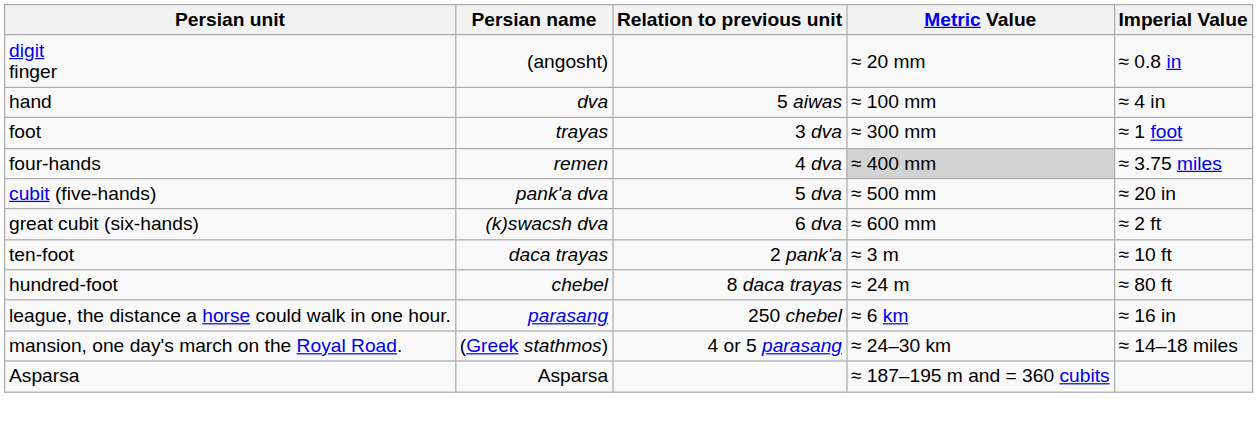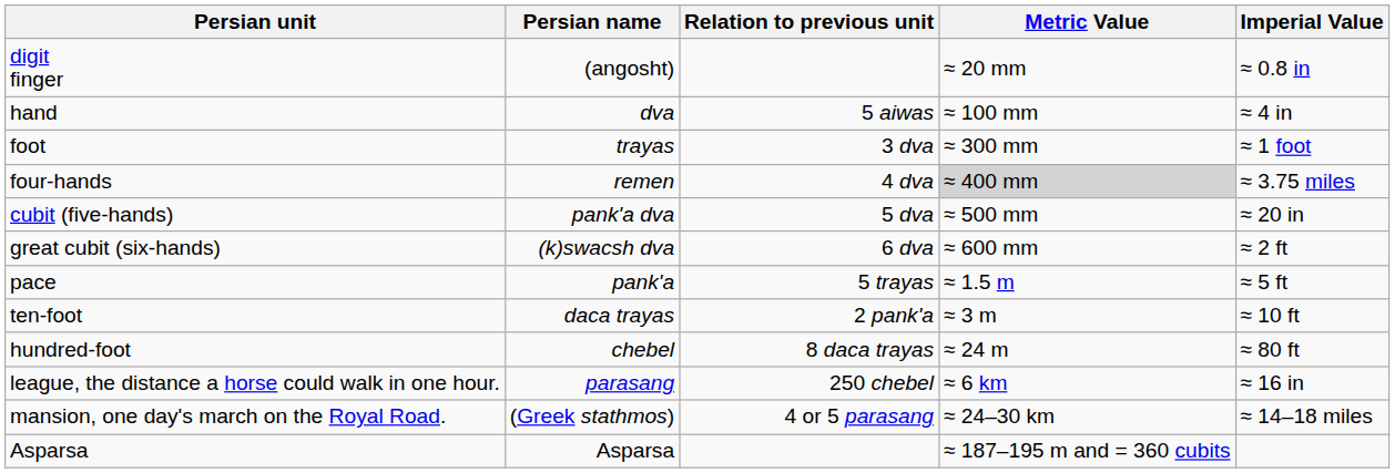+ row: pace | pank'a | 5 trayas | ≈ 1.5 m | ≈ 5 ft
